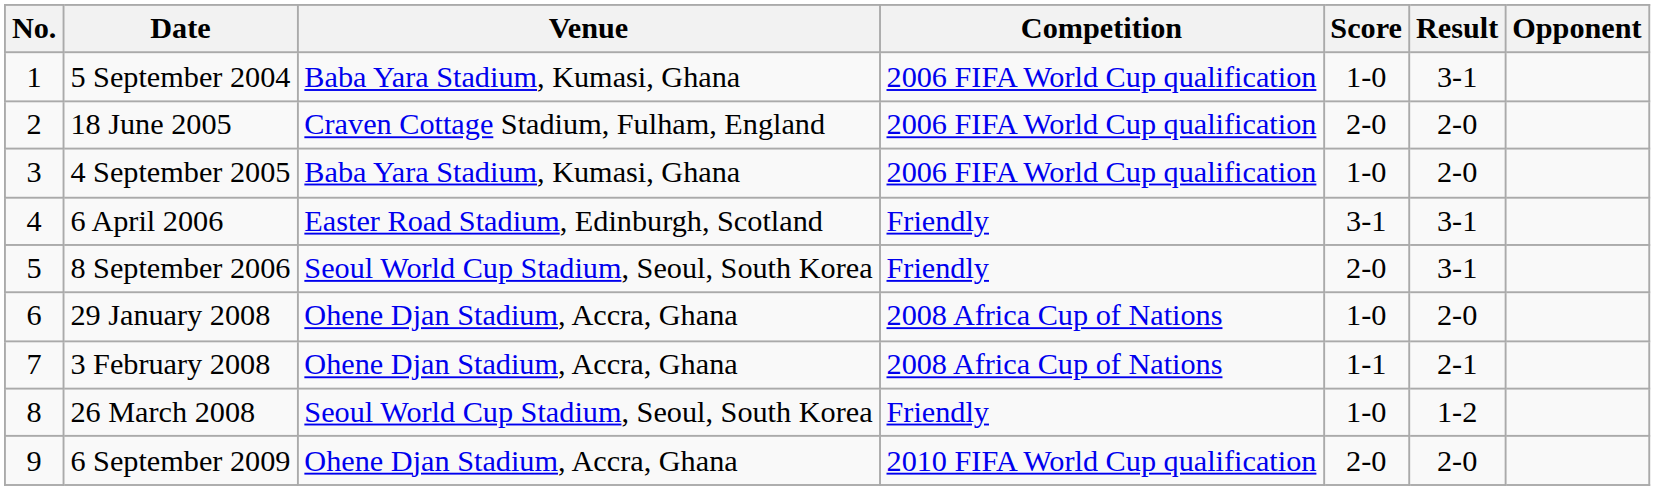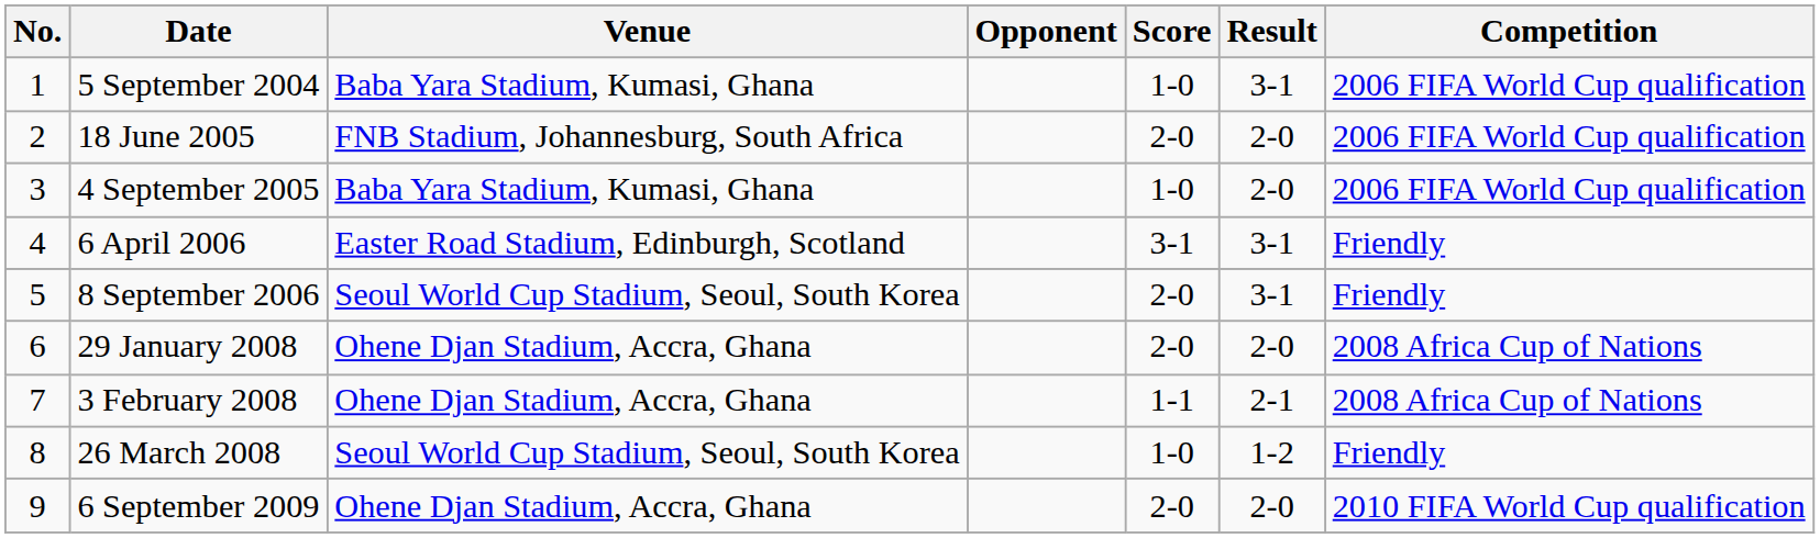columns swapped: Opponent <-> Competition
18 June 2005 | Venue: Craven Cottage Stadium, Fulham, England -> FNB Stadium, Johannesburg, South Africa
29 January 2008 | Score: 1-0 -> 2-0
